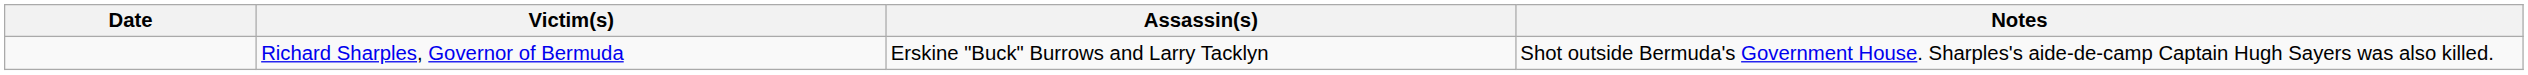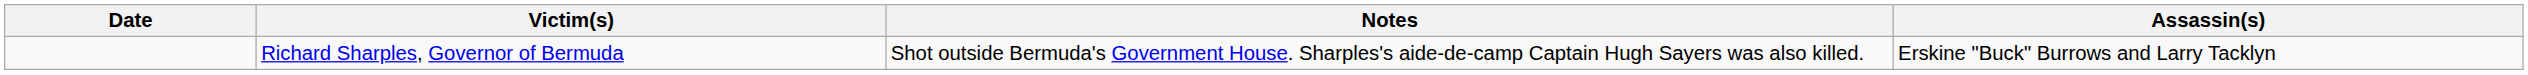columns swapped: Assassin(s) <-> Notes
